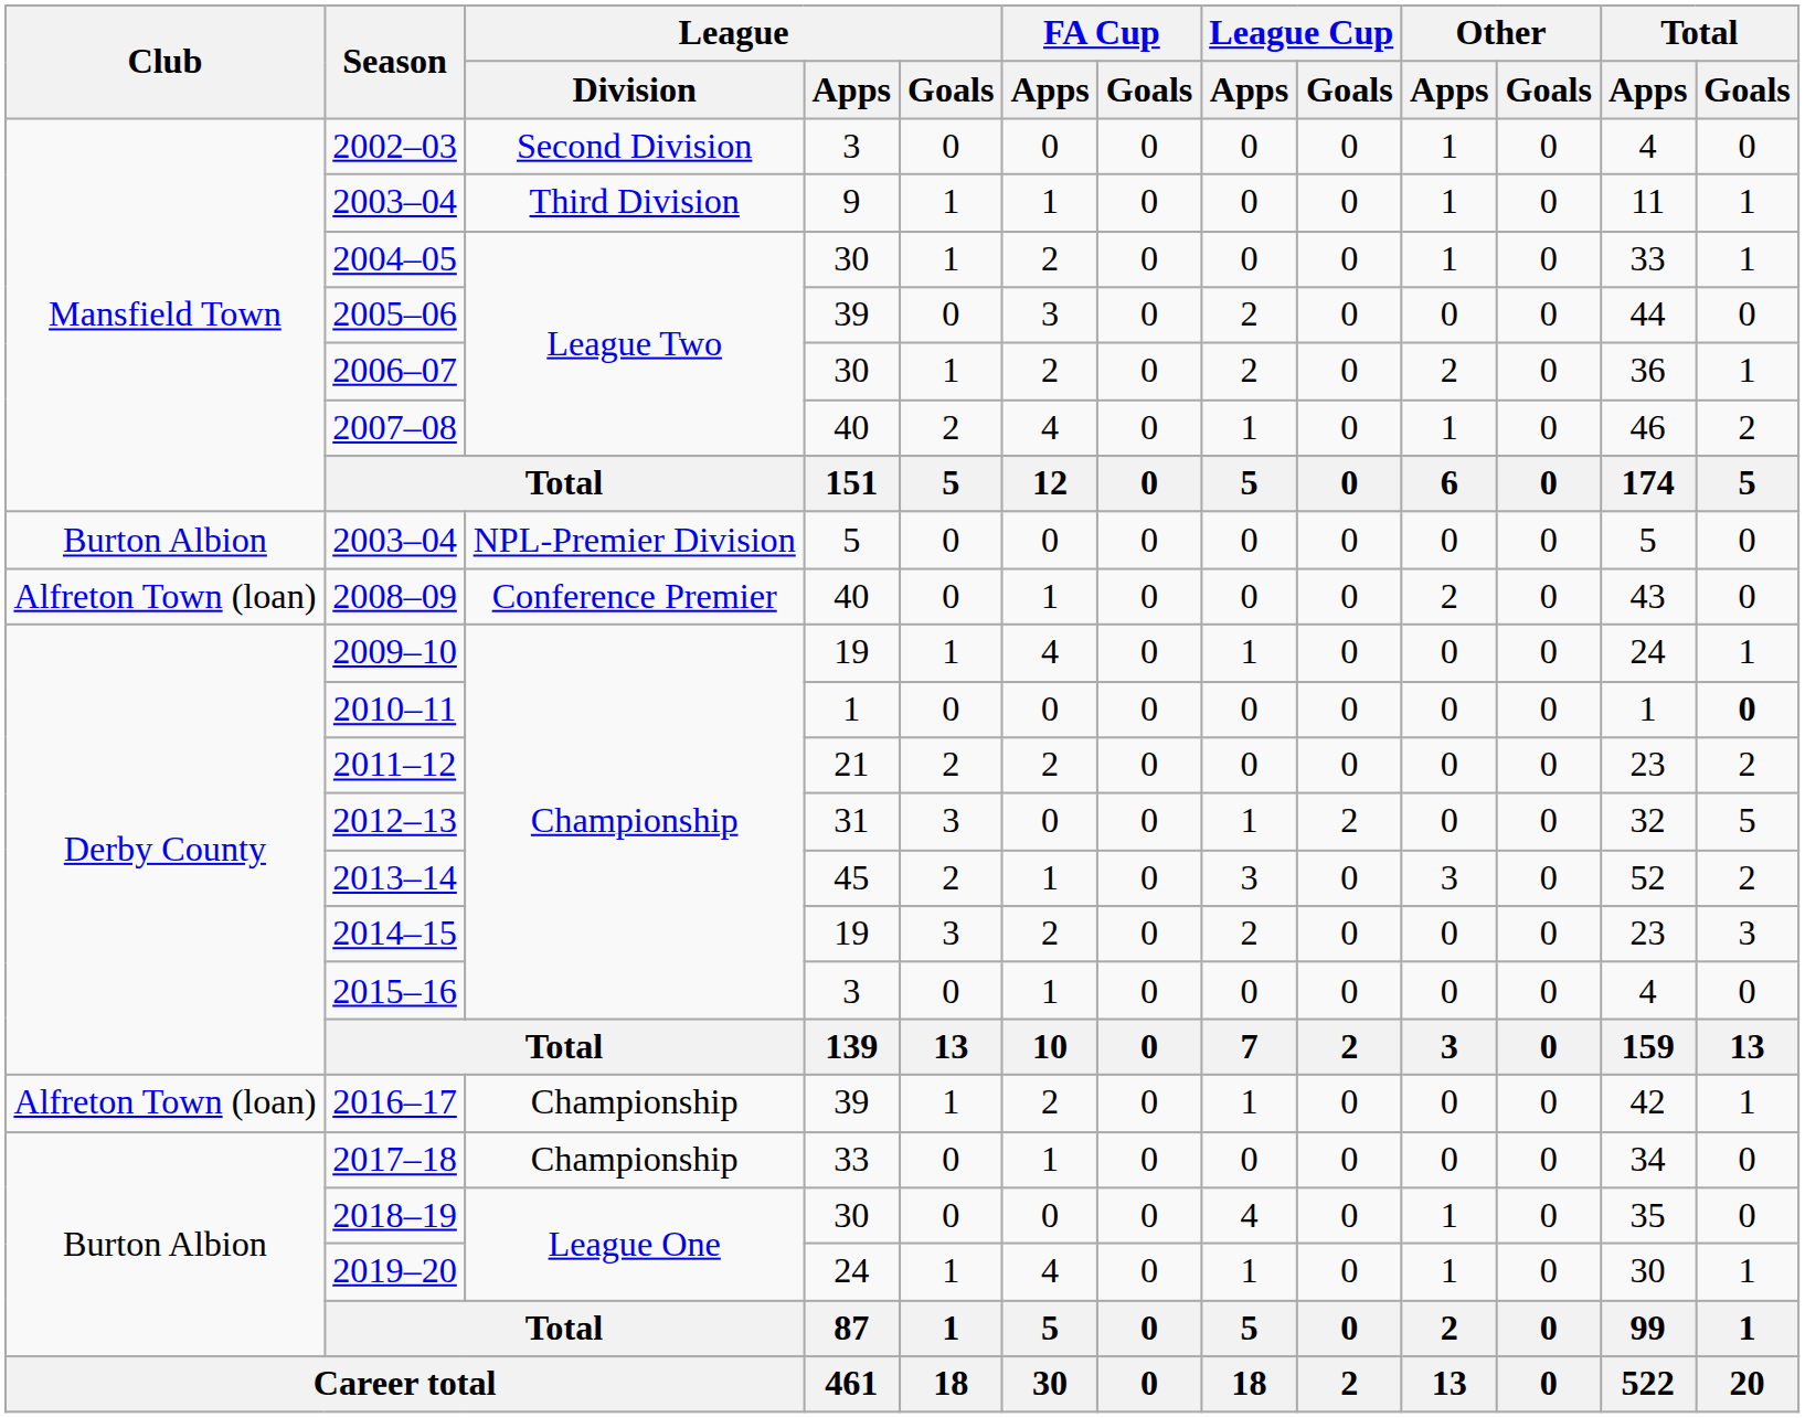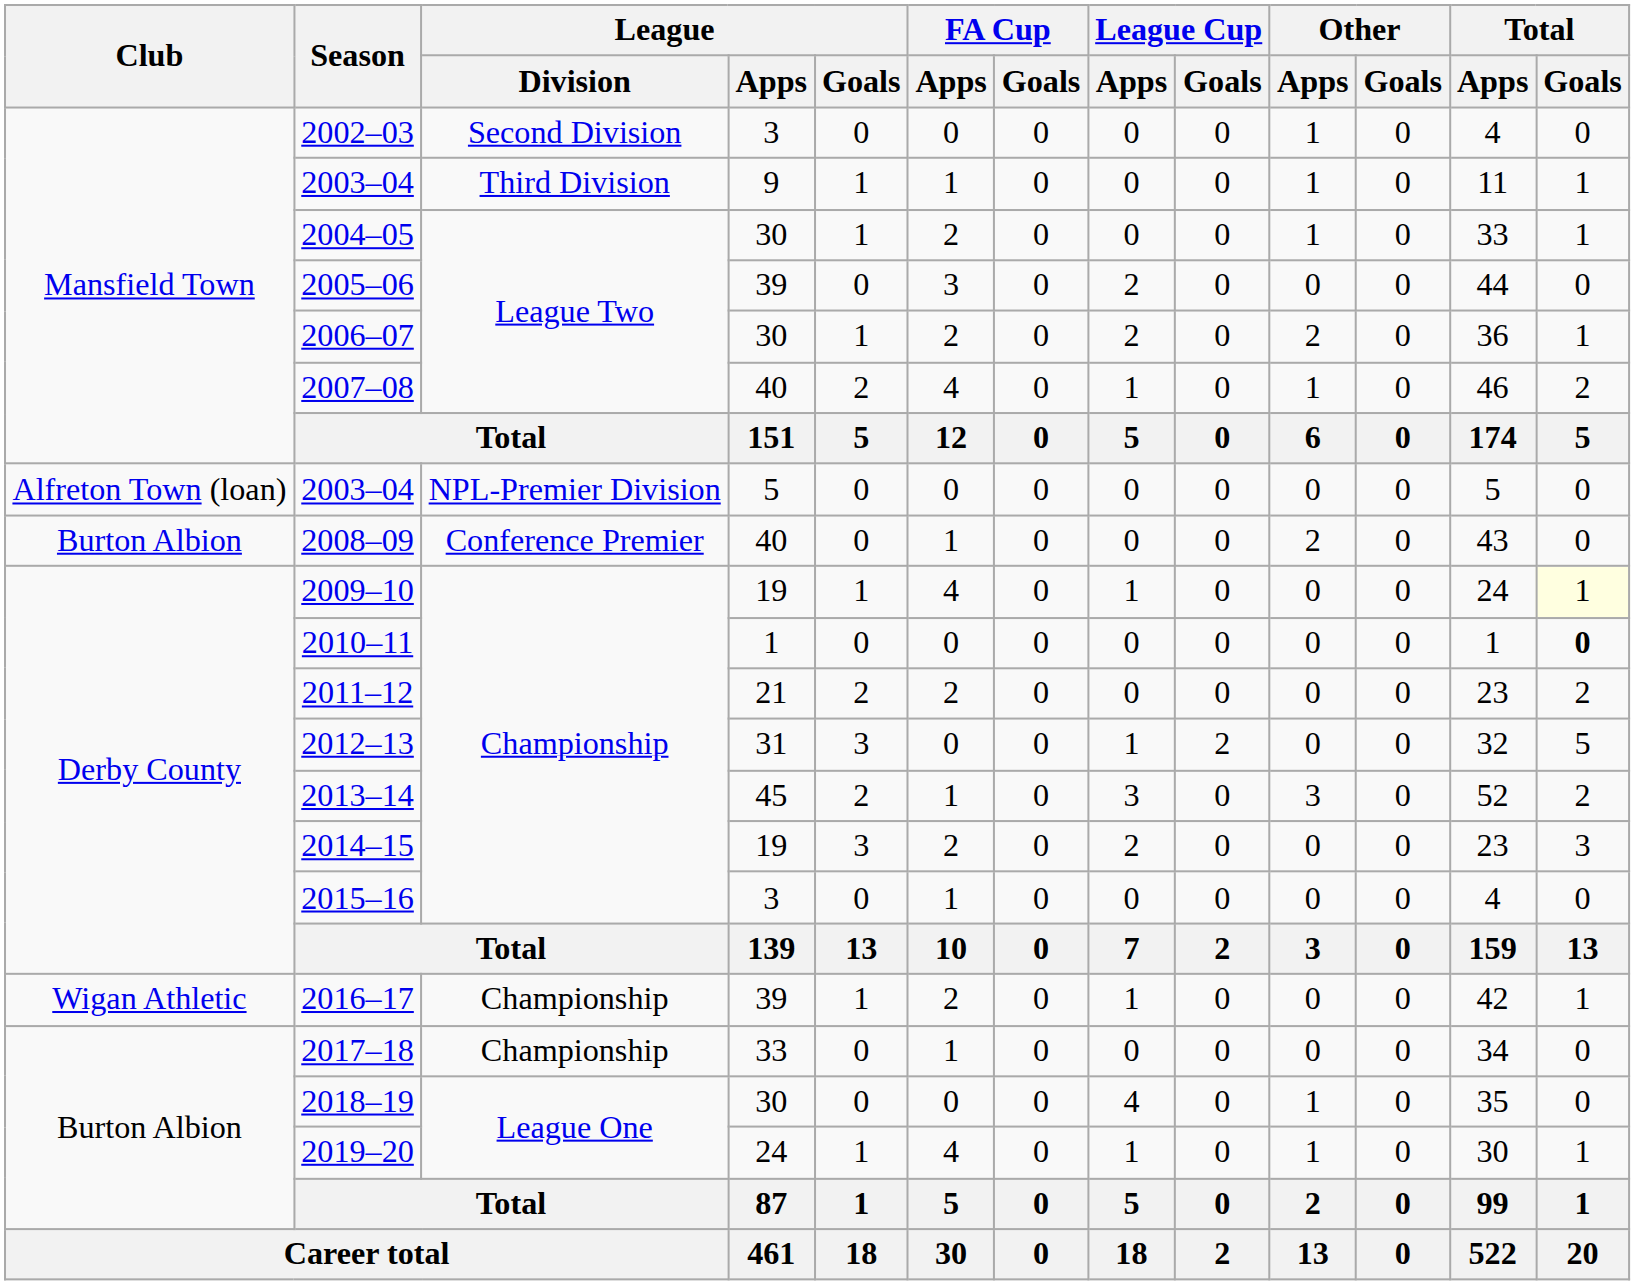2003–04 / 5 | Club: Burton Albion -> Alfreton Town (loan)
2008–09 | Club: Alfreton Town (loan) -> Burton Albion
2009–10 | Total / Goals: no background -> lightyellow background
2016–17 | Club: Alfreton Town (loan) -> Wigan Athletic
